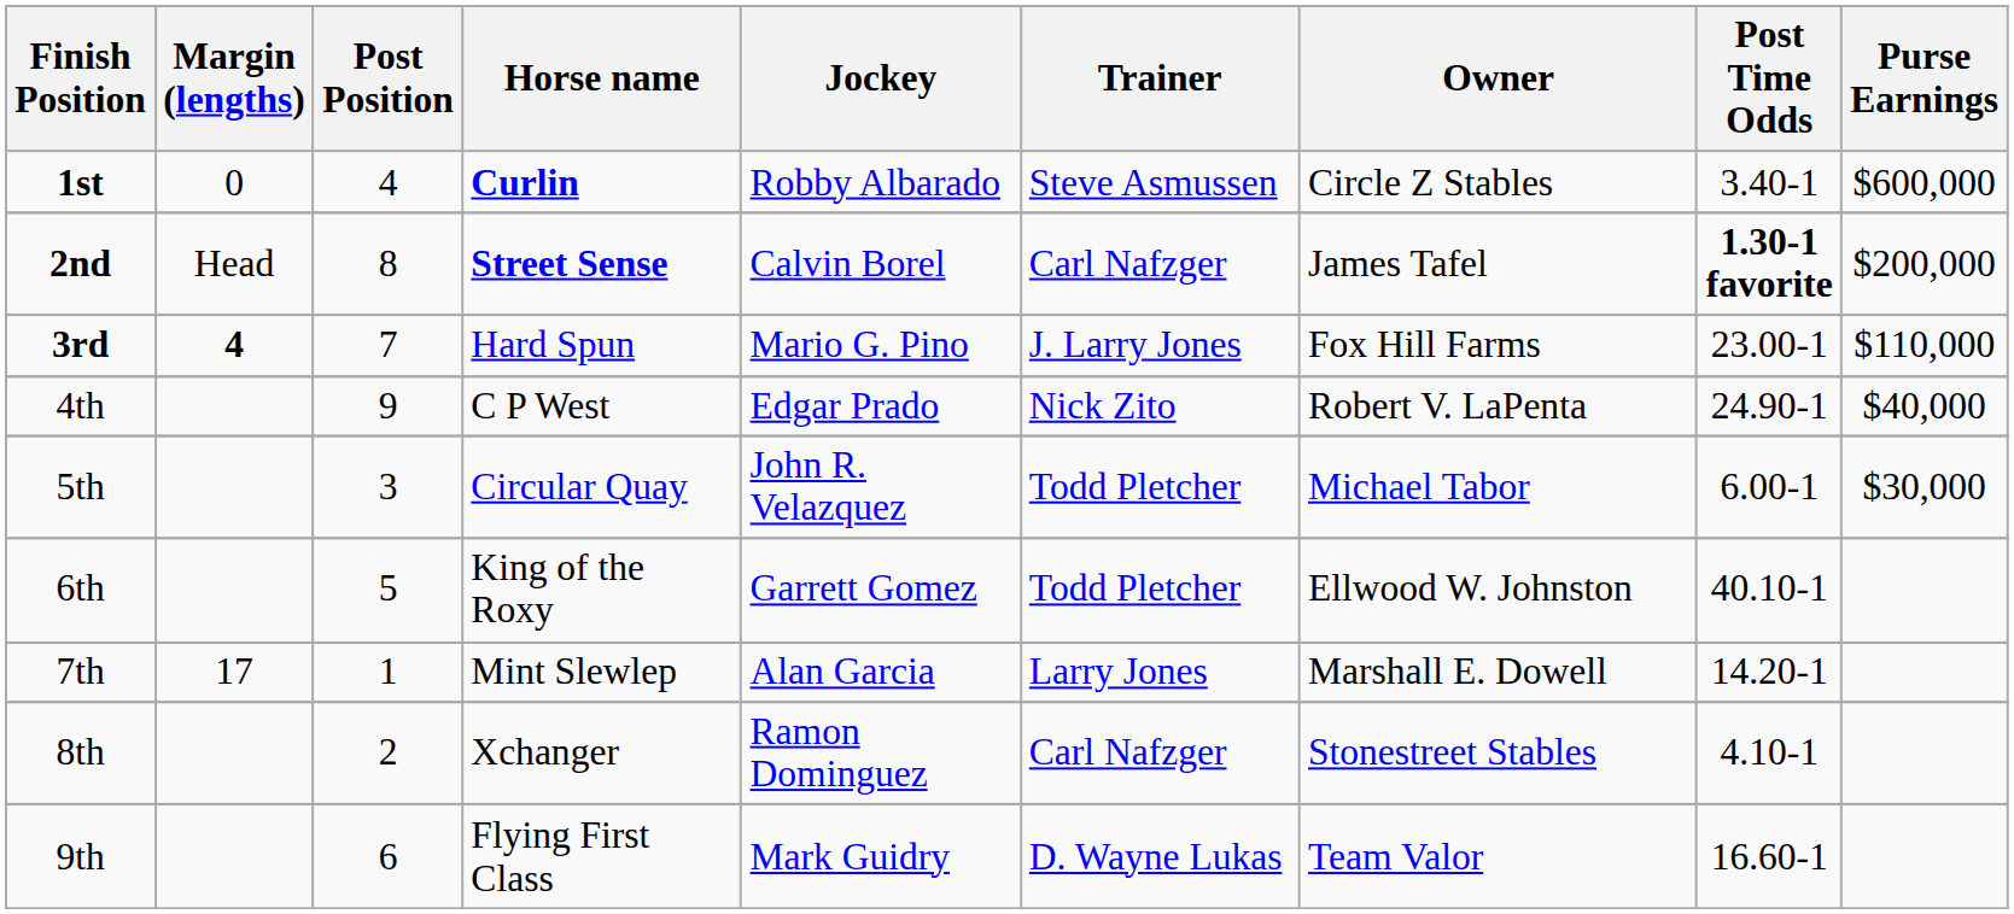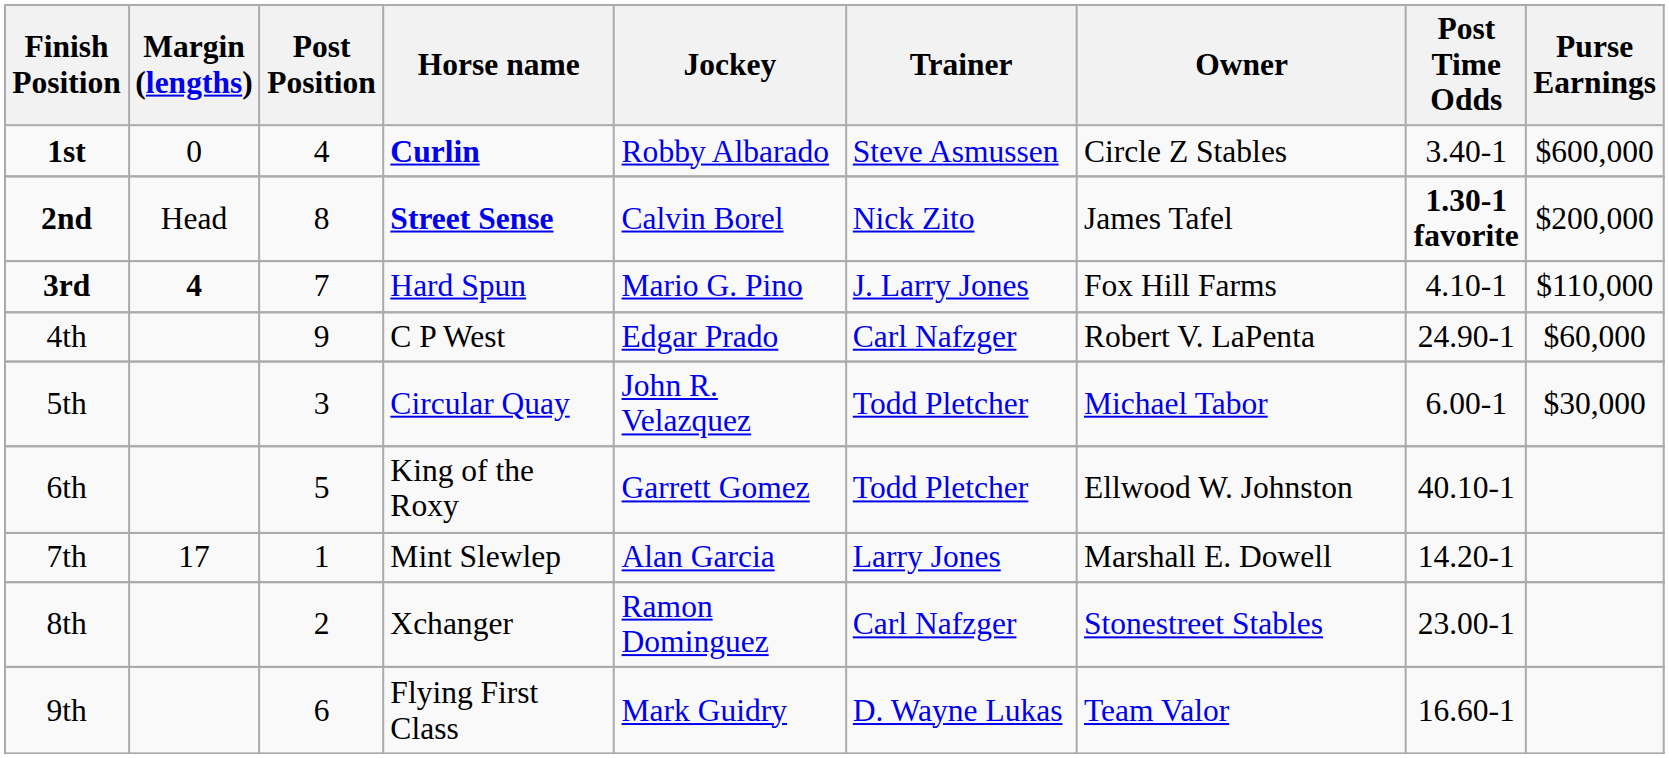2nd | Trainer: Carl Nafzger -> Nick Zito
3rd | Post Time Odds: 23.00-1 -> 4.10-1
4th | Trainer: Nick Zito -> Carl Nafzger
4th | Purse Earnings: $40,000 -> $60,000
8th | Post Time Odds: 4.10-1 -> 23.00-1
